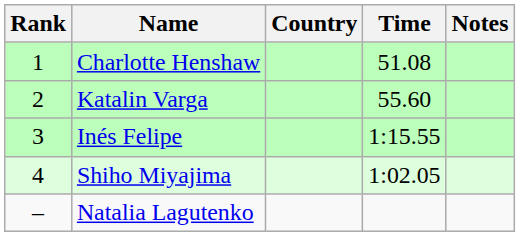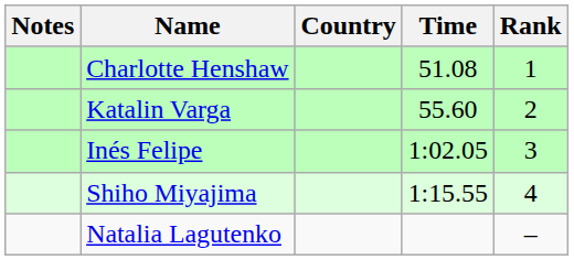columns swapped: Rank <-> Notes
Inés Felipe | Time: 1:15.55 -> 1:02.05
Shiho Miyajima | Time: 1:02.05 -> 1:15.55
